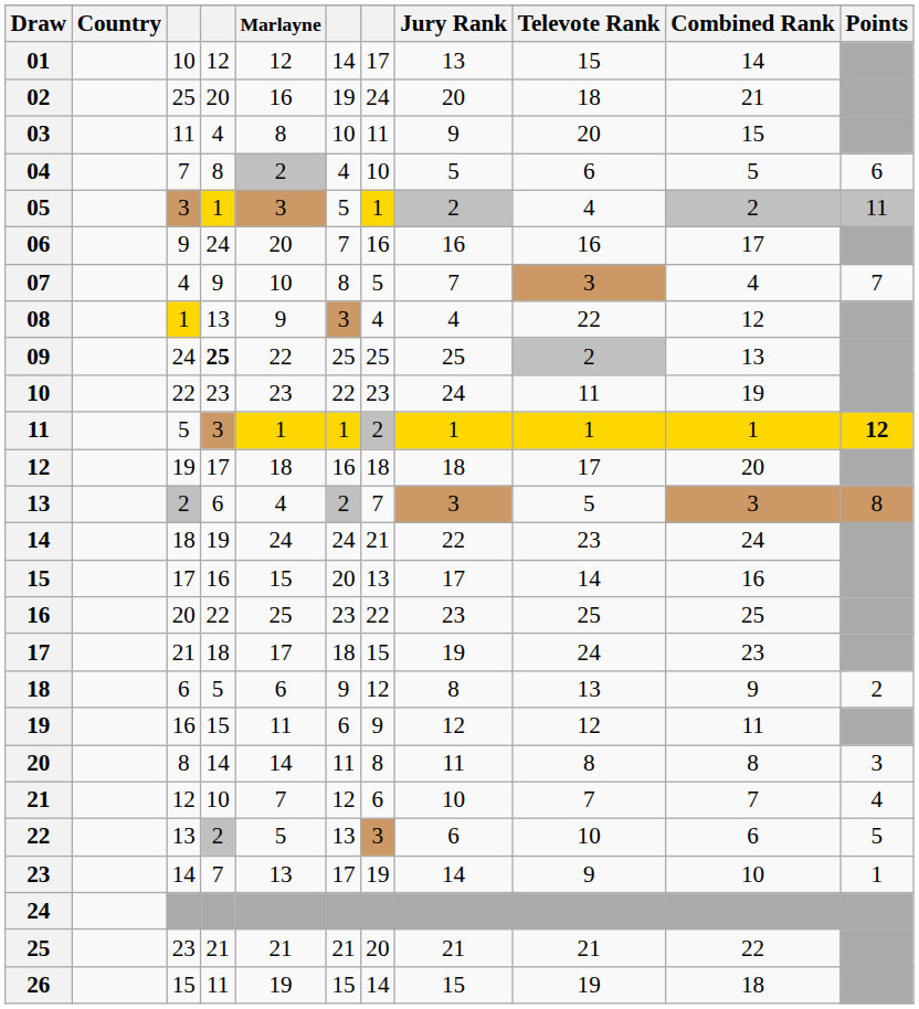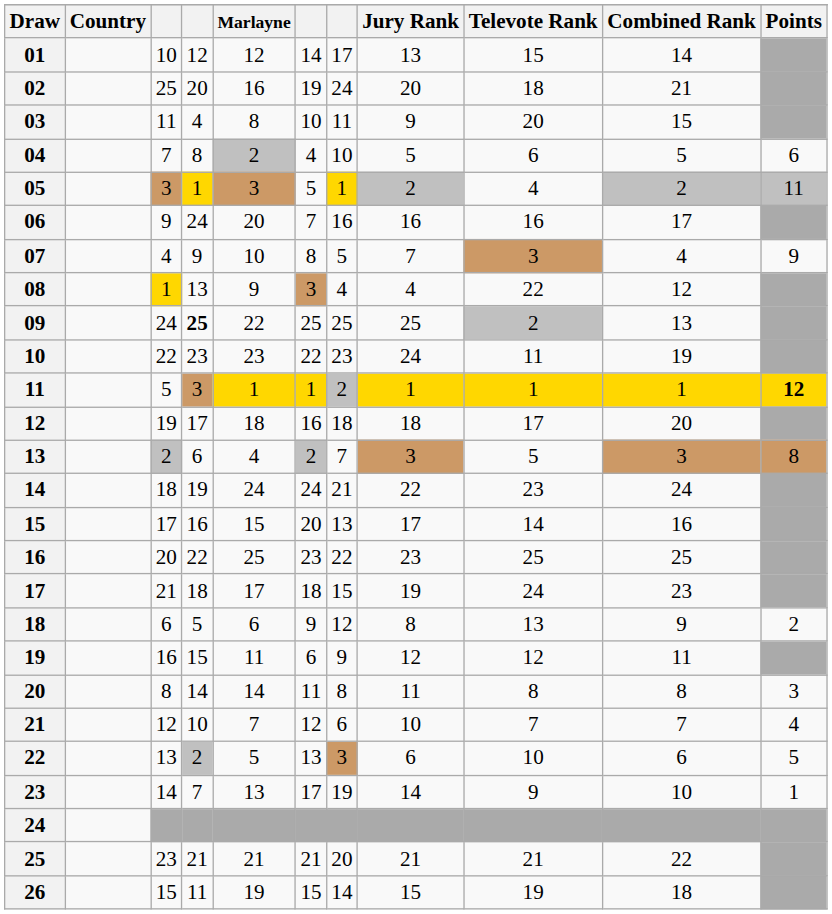07 | Points: 7 -> 9
